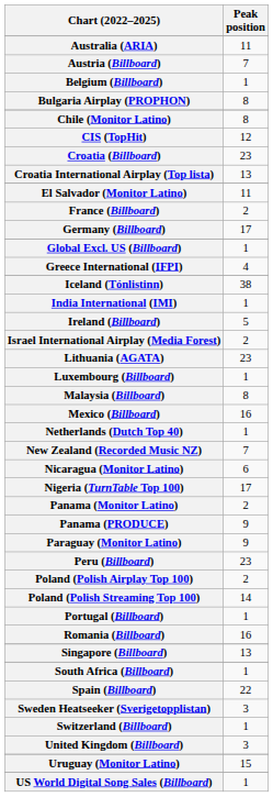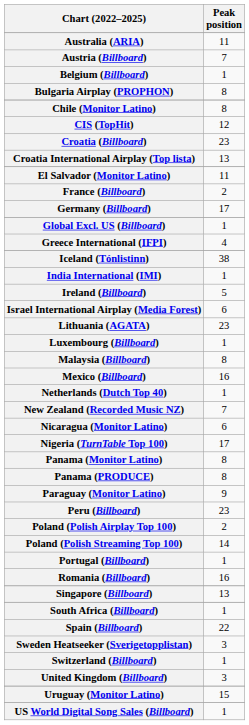Israel International Airplay (Media Forest) | Peak position: 2 -> 6
Panama (Monitor Latino) | Peak position: 2 -> 8
Panama (PRODUCE) | Peak position: 9 -> 8
